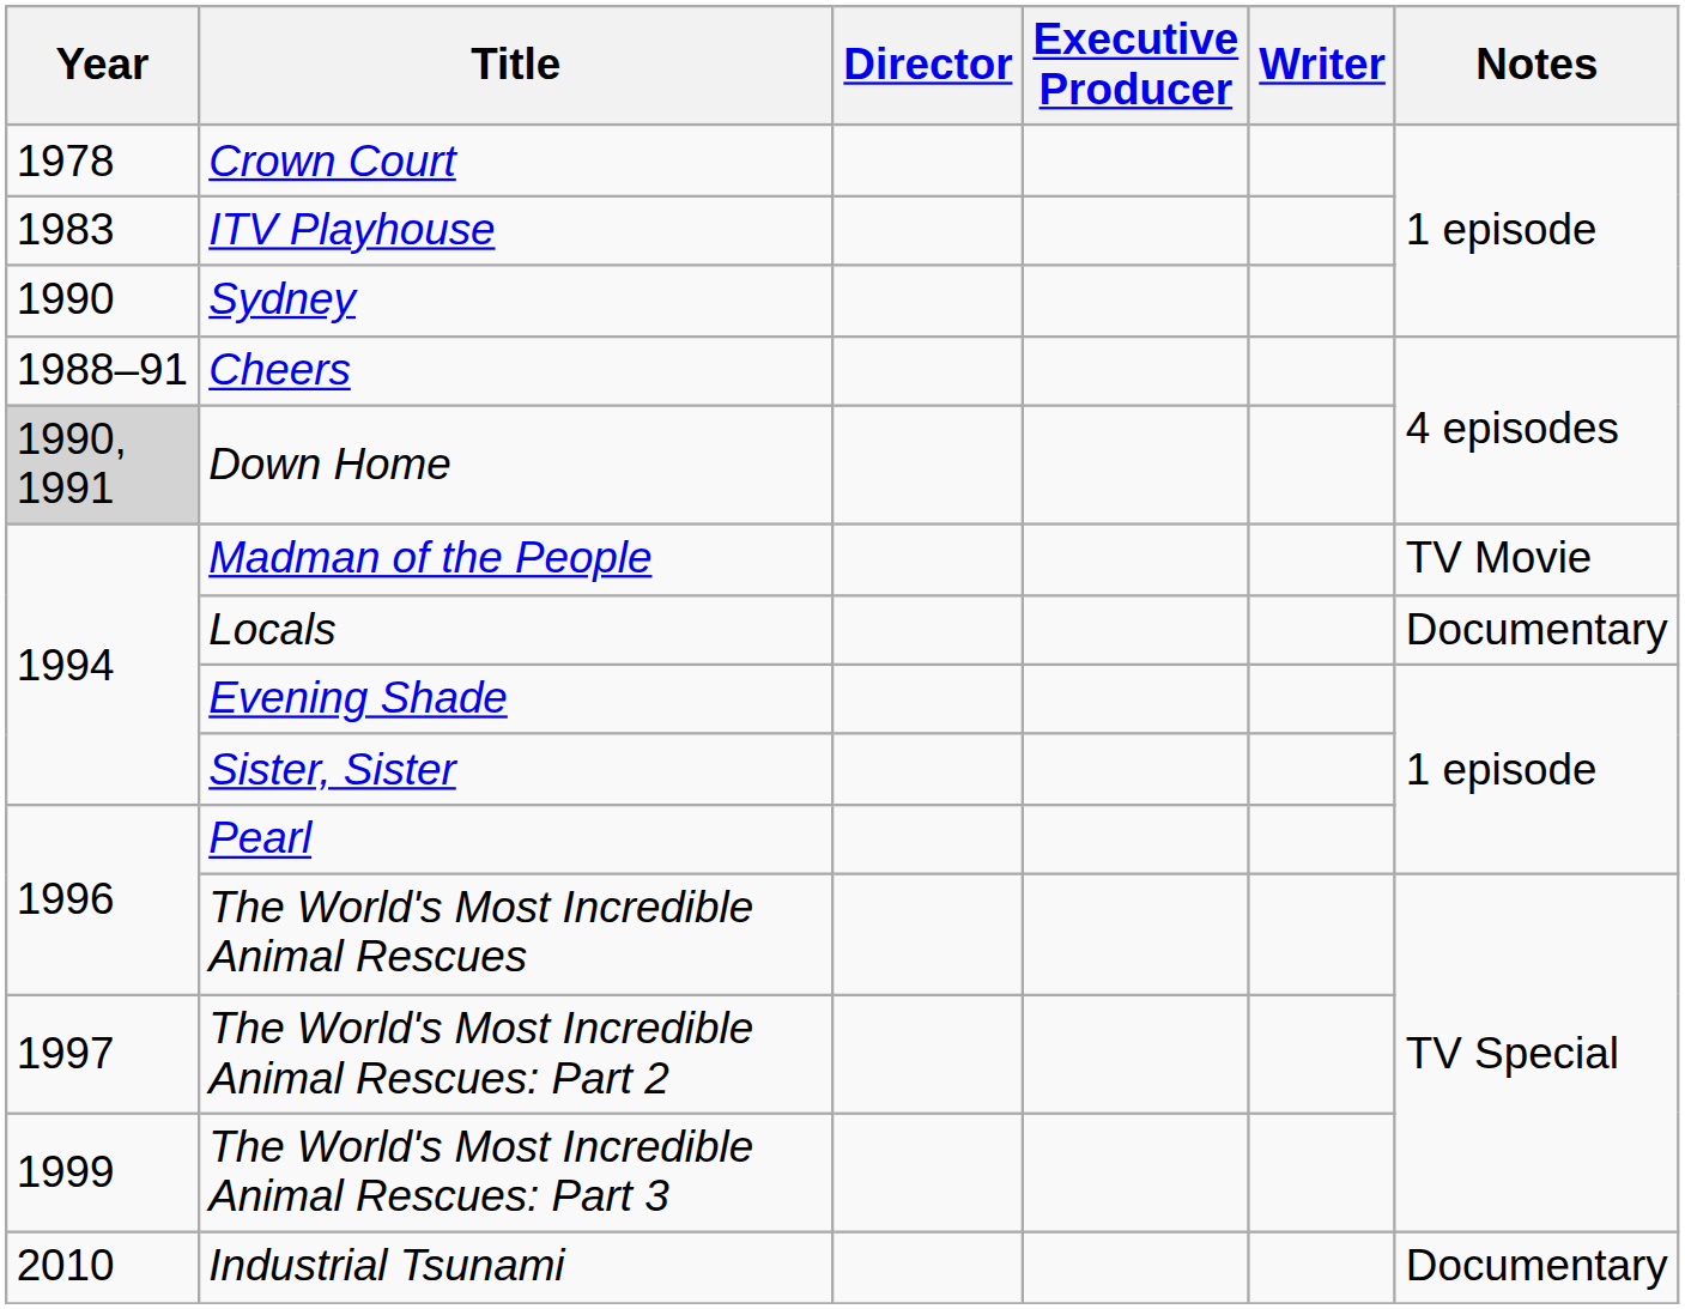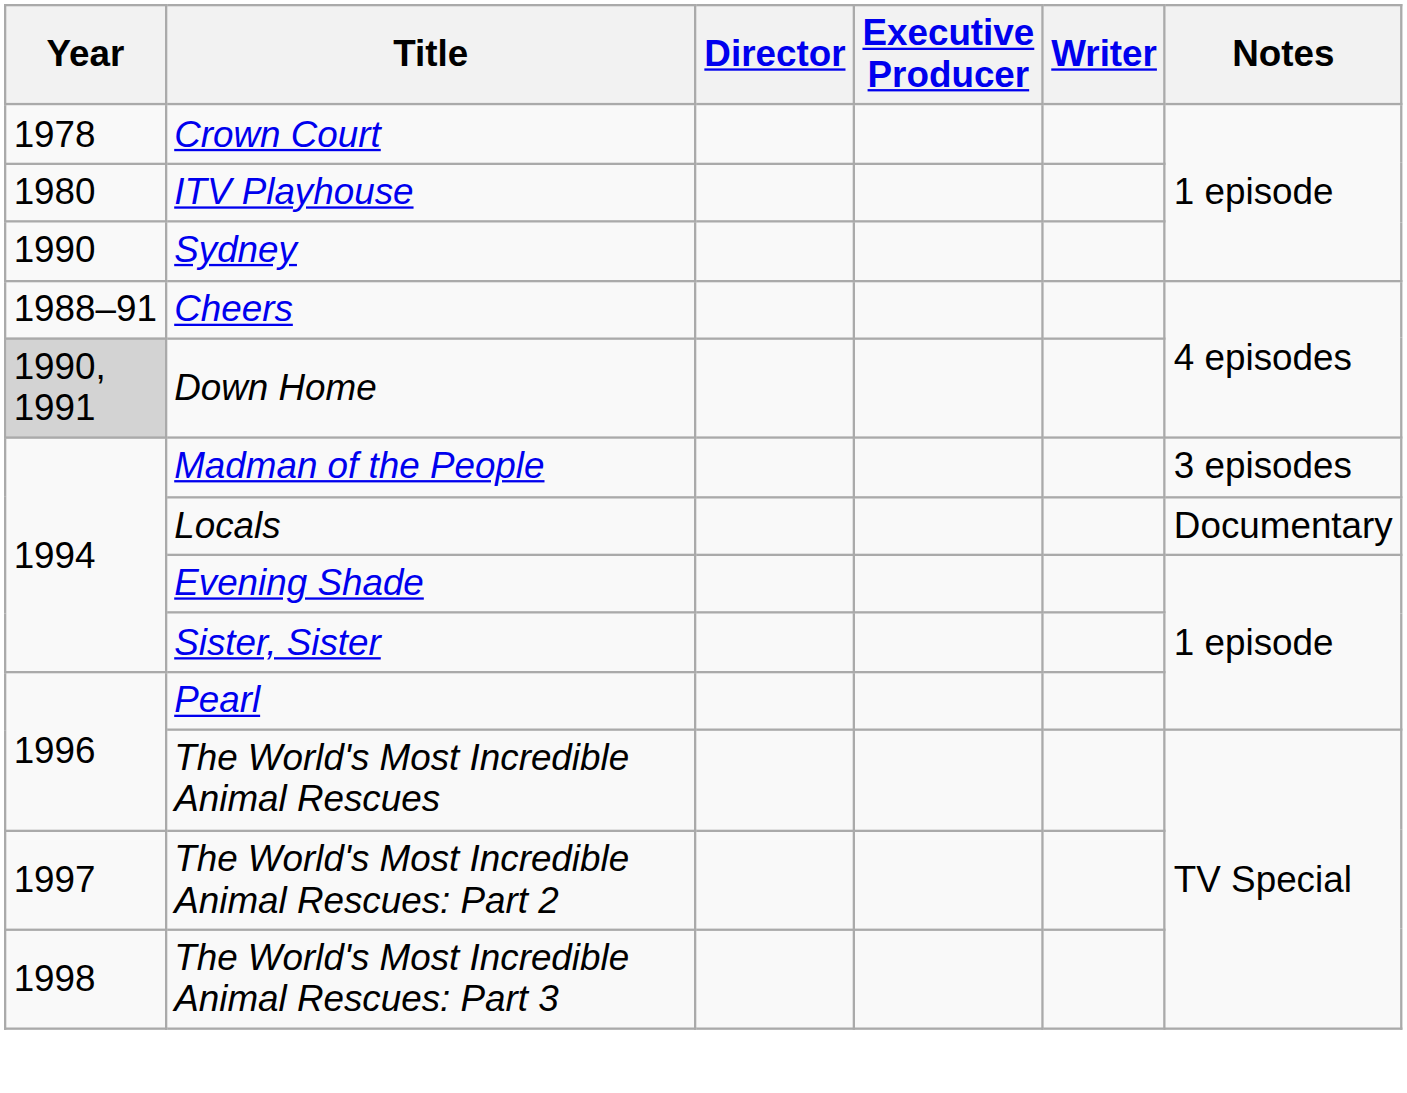ITV Playhouse | Year: 1983 -> 1980
Madman of the People | Notes: TV Movie -> 3 episodes
The World's Most Incredible Animal Rescues: Part 3 | Year: 1999 -> 1998
- row: 2010 | Industrial Tsunami | Documentary
